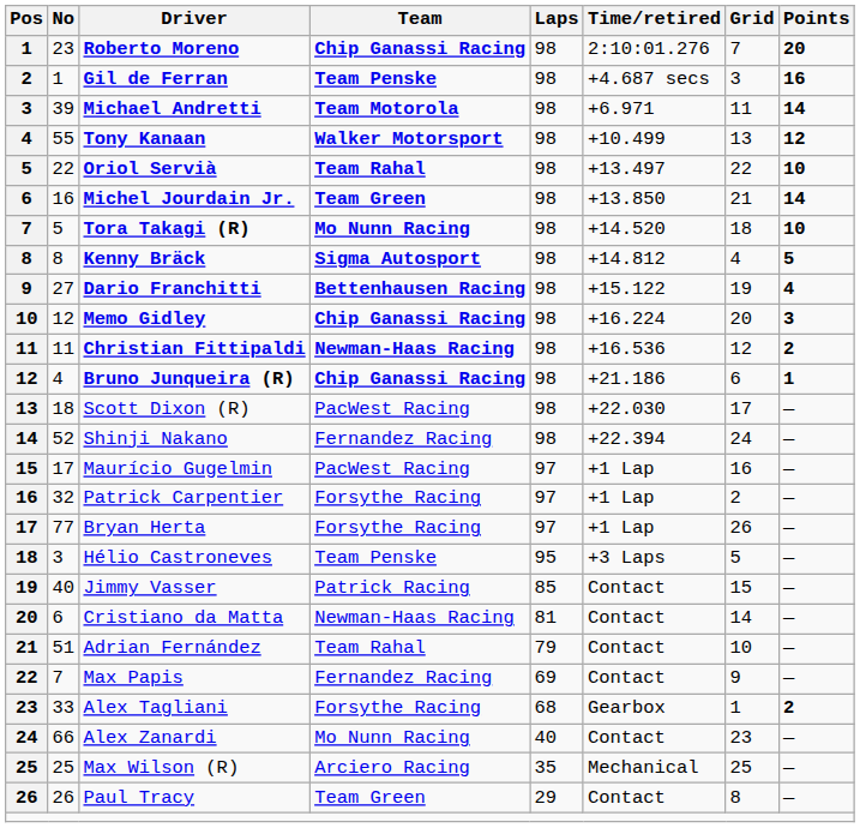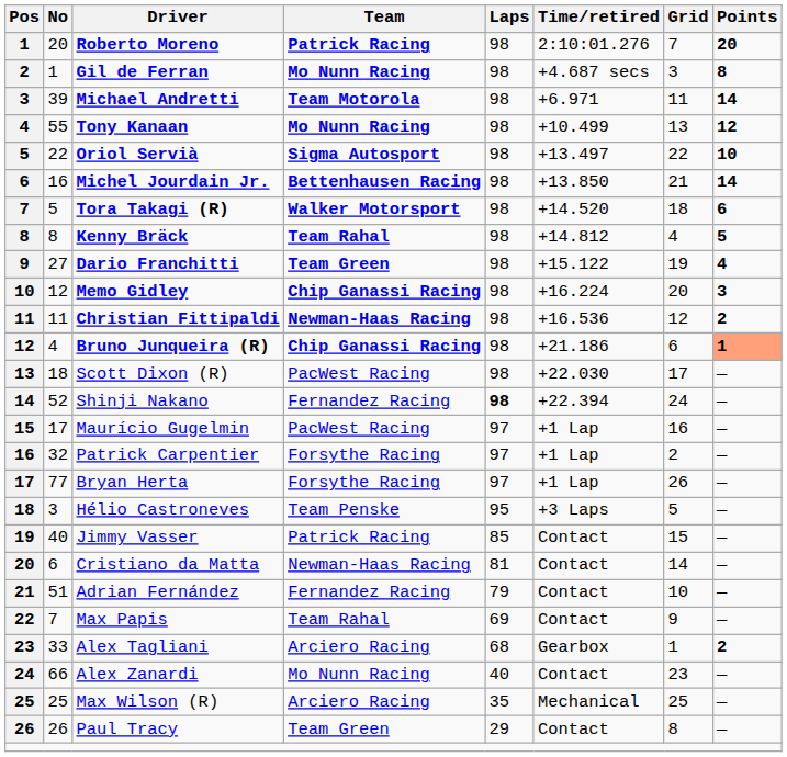Roberto Moreno | No: 23 -> 20
Roberto Moreno | Team: Chip Ganassi Racing -> Patrick Racing
Gil de Ferran | Team: Team Penske -> Mo Nunn Racing
Gil de Ferran | Points: 16 -> 8
Tony Kanaan | Team: Walker Motorsport -> Mo Nunn Racing
Oriol Servià | Team: Team Rahal -> Sigma Autosport
Michel Jourdain Jr. | Team: Team Green -> Bettenhausen Racing
Tora Takagi (R) | Team: Mo Nunn Racing -> Walker Motorsport
Tora Takagi (R) | Points: 10 -> 6
Kenny Bräck | Team: Sigma Autosport -> Team Rahal
Dario Franchitti | Team: Bettenhausen Racing -> Team Green
Bruno Junqueira (R) | Points: no background -> lightsalmon background
Shinji Nakano | Laps: normal -> bold
Adrian Fernández | Team: Team Rahal -> Fernandez Racing
Max Papis | Team: Fernandez Racing -> Team Rahal
Alex Tagliani | Team: Forsythe Racing -> Arciero Racing
